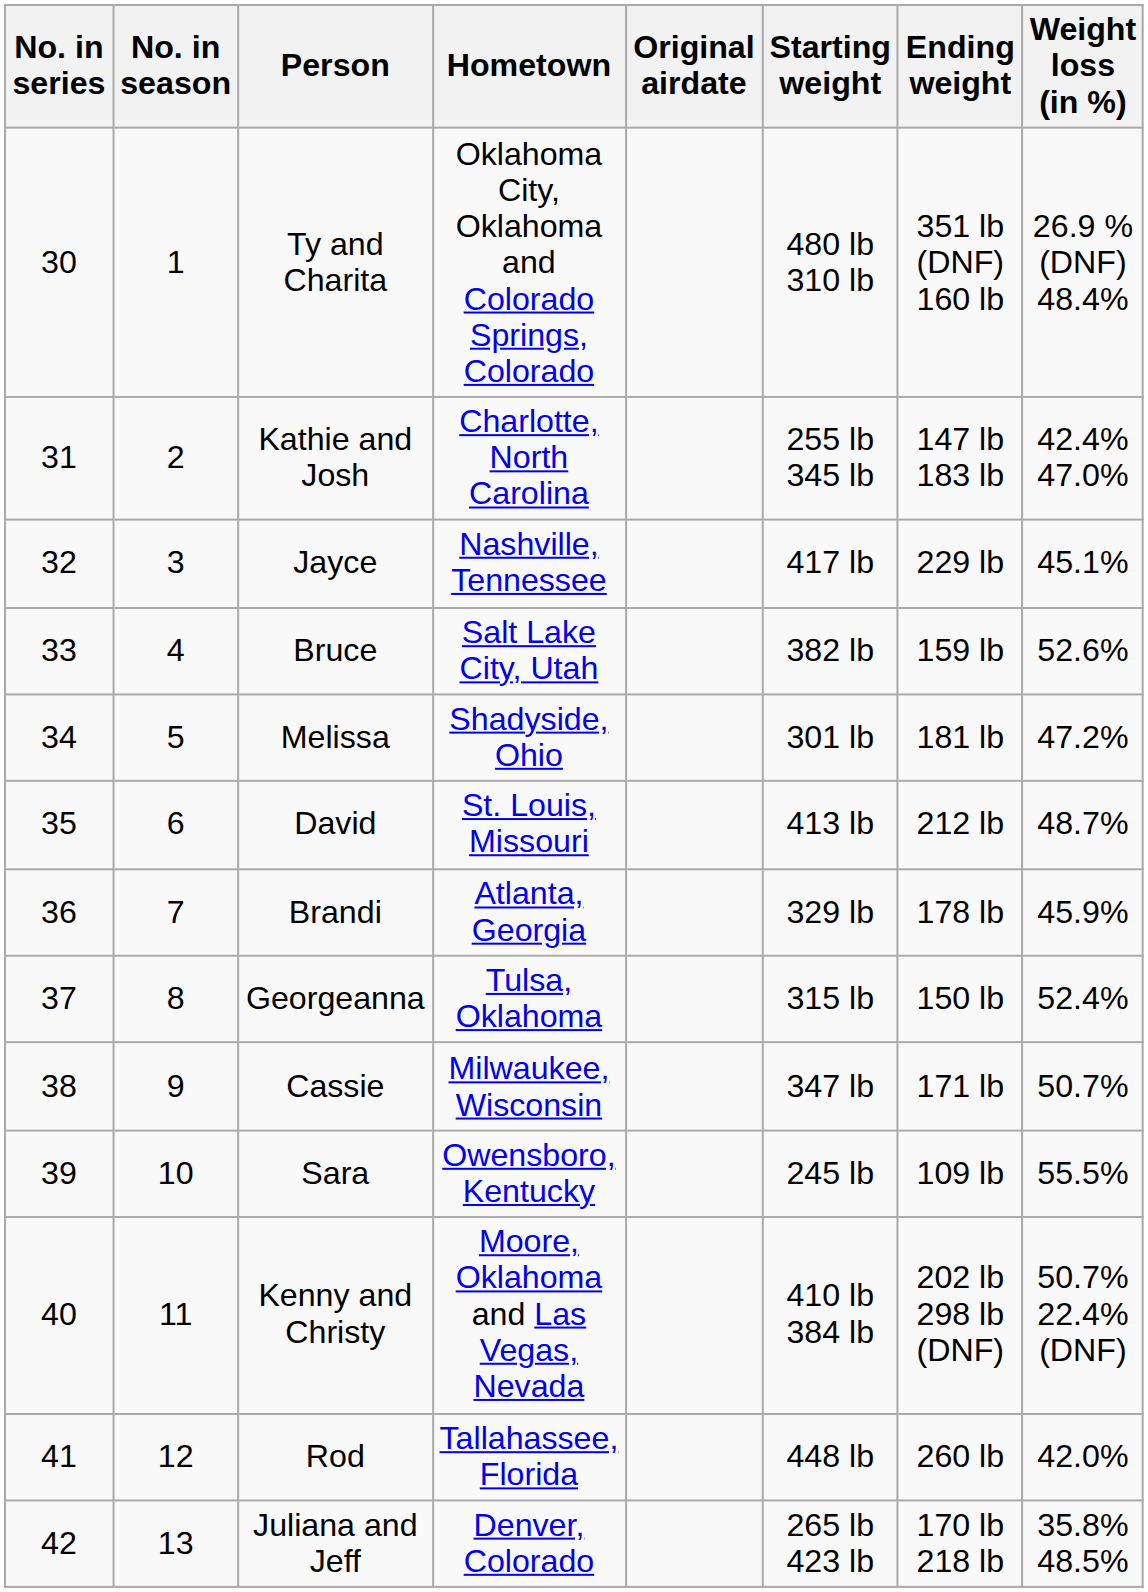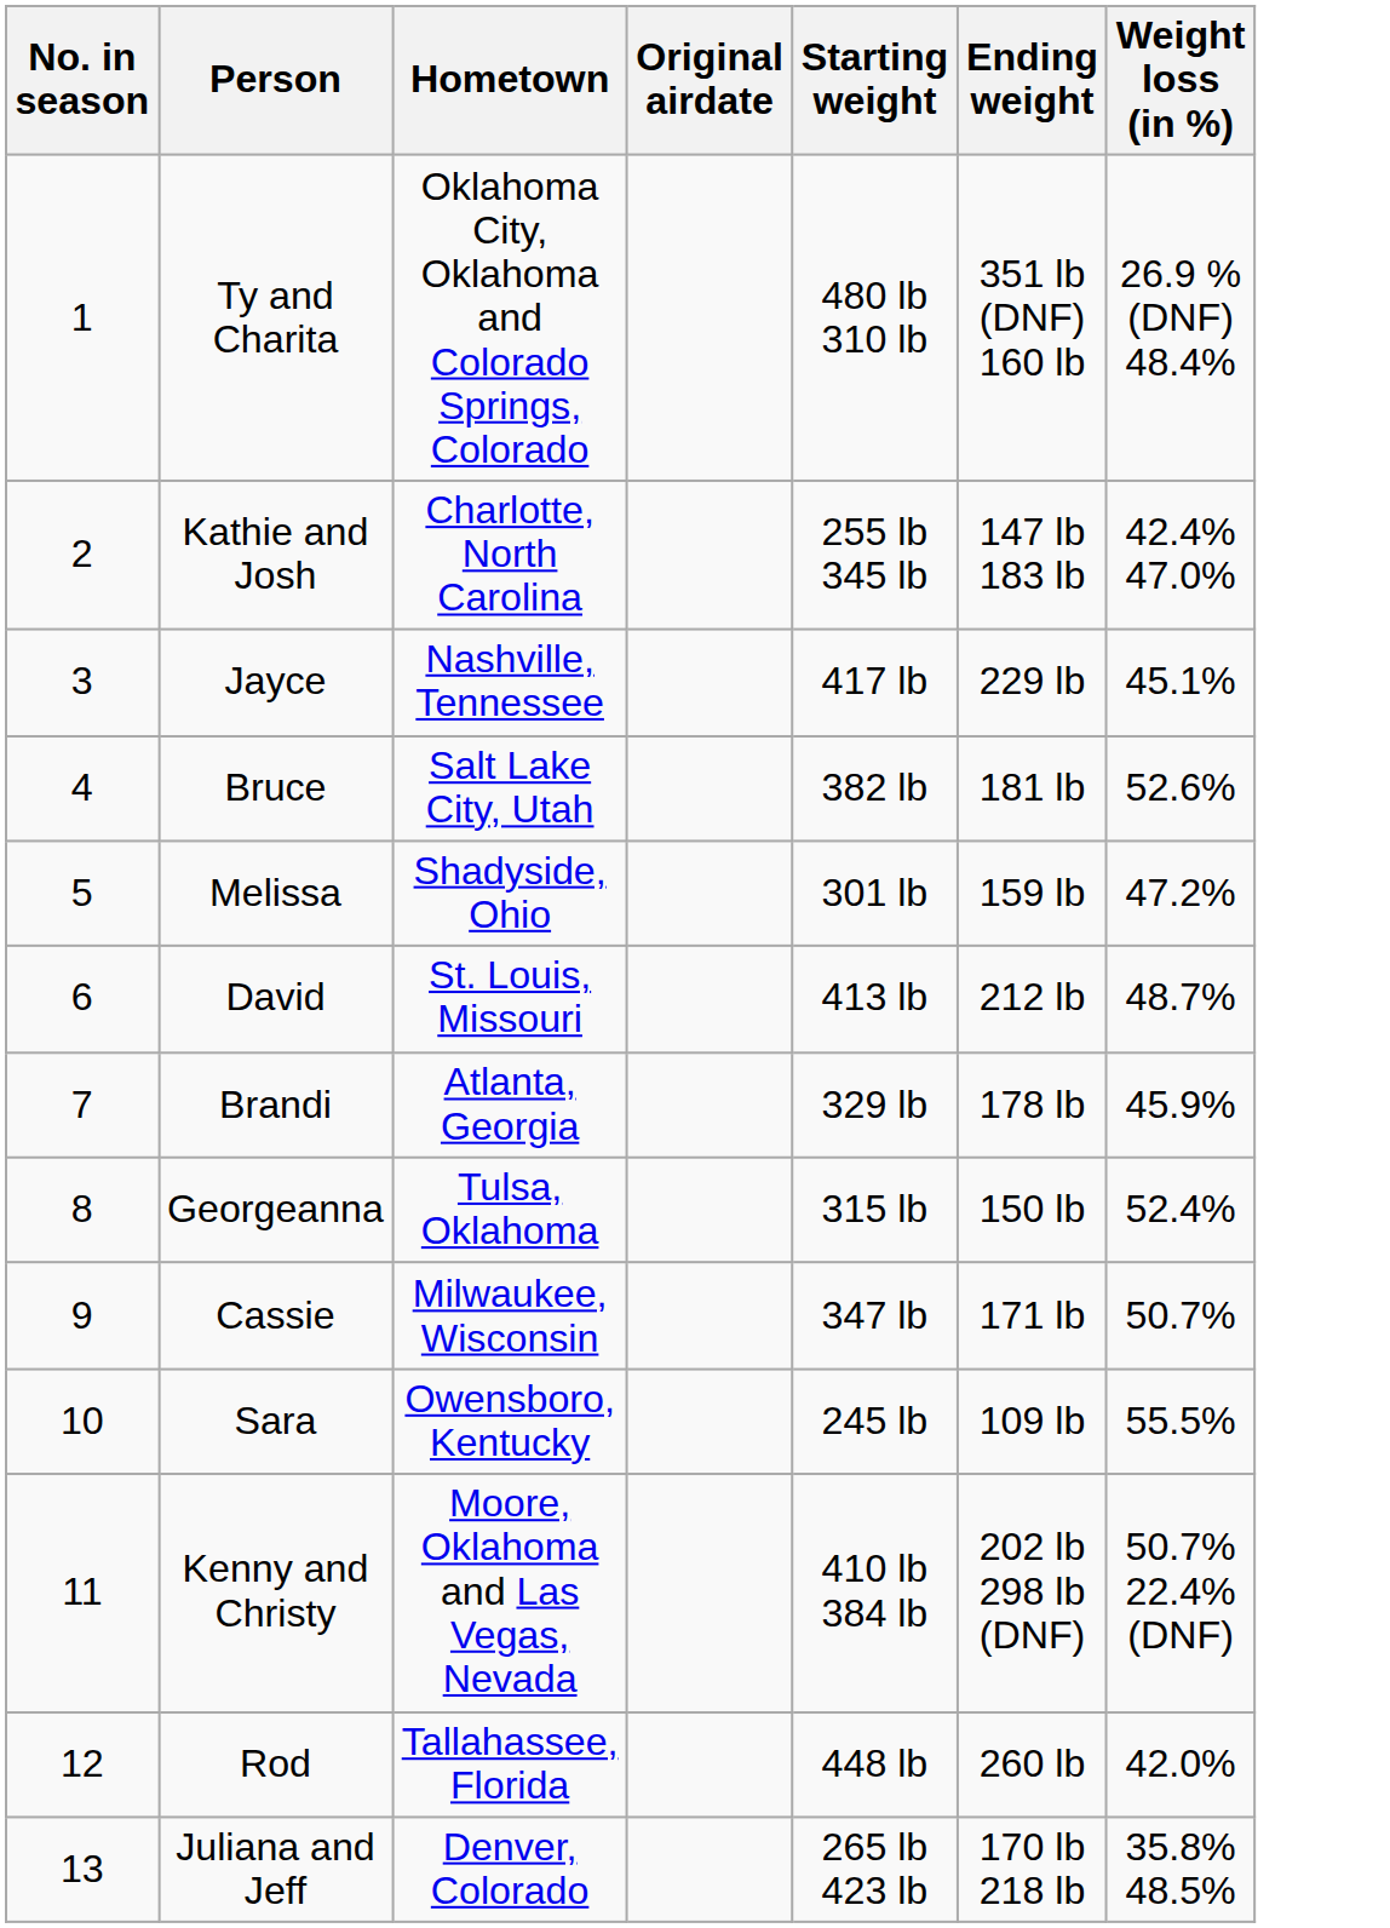- column: No. in series | 30 | 31 | 32 | 33 | 34 | 35 | 36 | 37 | 38 | 39 | 40 | 41 | 42
Bruce | Ending weight: 159 lb -> 181 lb
Melissa | Ending weight: 181 lb -> 159 lb
